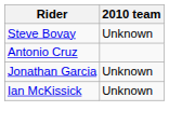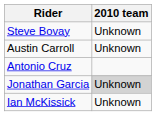+ row: Austin Carroll | Unknown
Jonathan Garcia | 2010 team: no background -> lightgrey background
